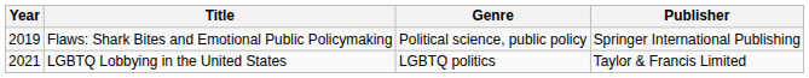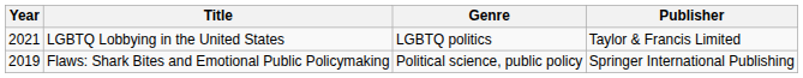rows swapped: LGBTQ Lobbying in the United States <-> Flaws: Shark Bites and Emotional Public Policymaking
